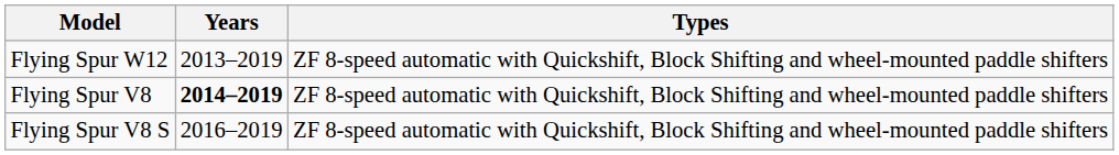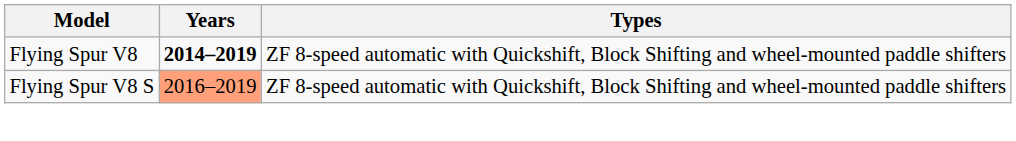- row: Flying Spur W12 | 2013–2019 | ZF 8-speed automatic with Quickshift, Block Shifting and wheel-mounted paddle shifters
Flying Spur V8 S | Years: no background -> lightsalmon background
